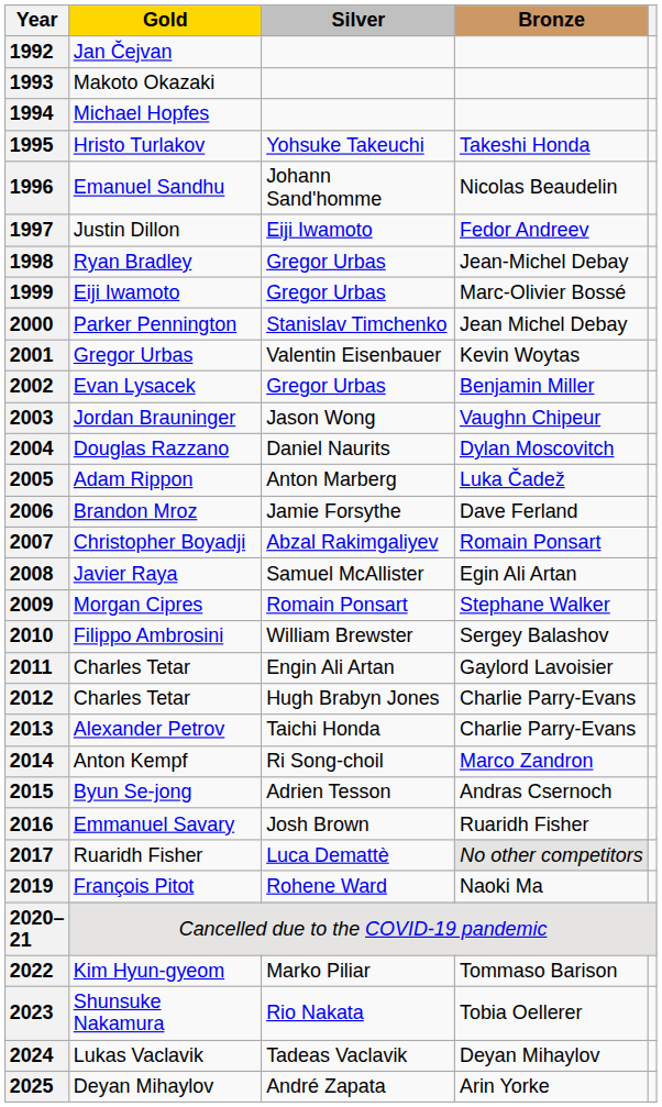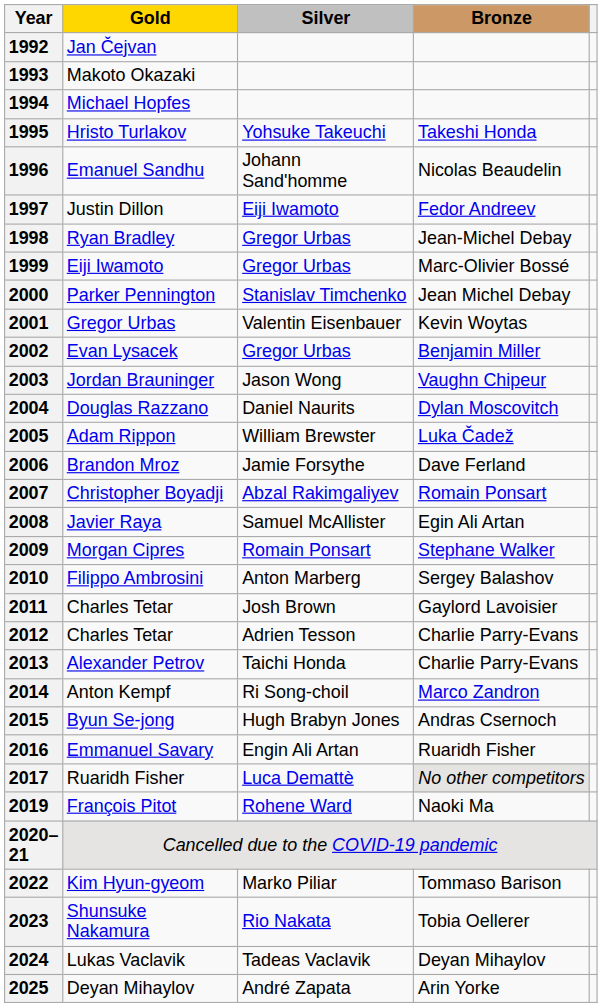2005 | Silver: Anton Marberg -> William Brewster
2010 | Silver: William Brewster -> Anton Marberg
2011 | Silver: Engin Ali Artan -> Josh Brown
2012 | Silver: Hugh Brabyn Jones -> Adrien Tesson
2015 | Silver: Adrien Tesson -> Hugh Brabyn Jones
2016 | Silver: Josh Brown -> Engin Ali Artan
